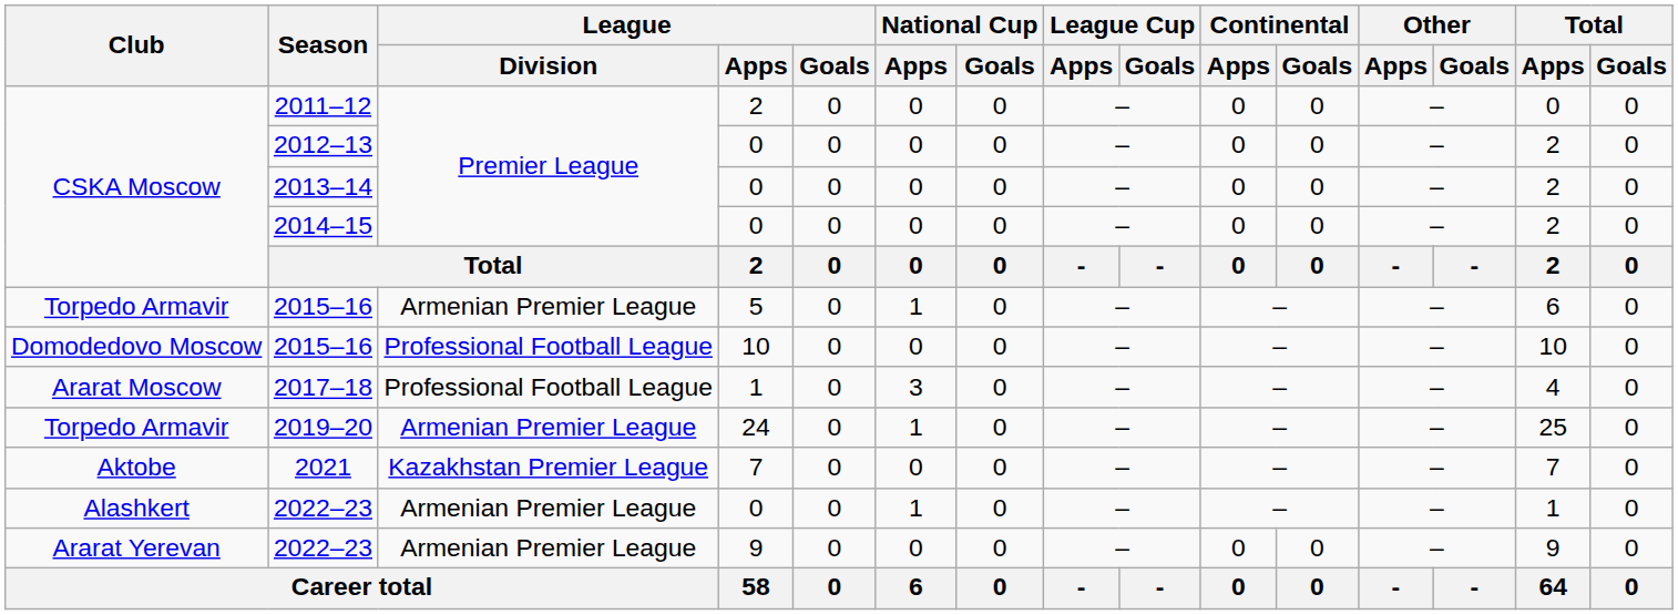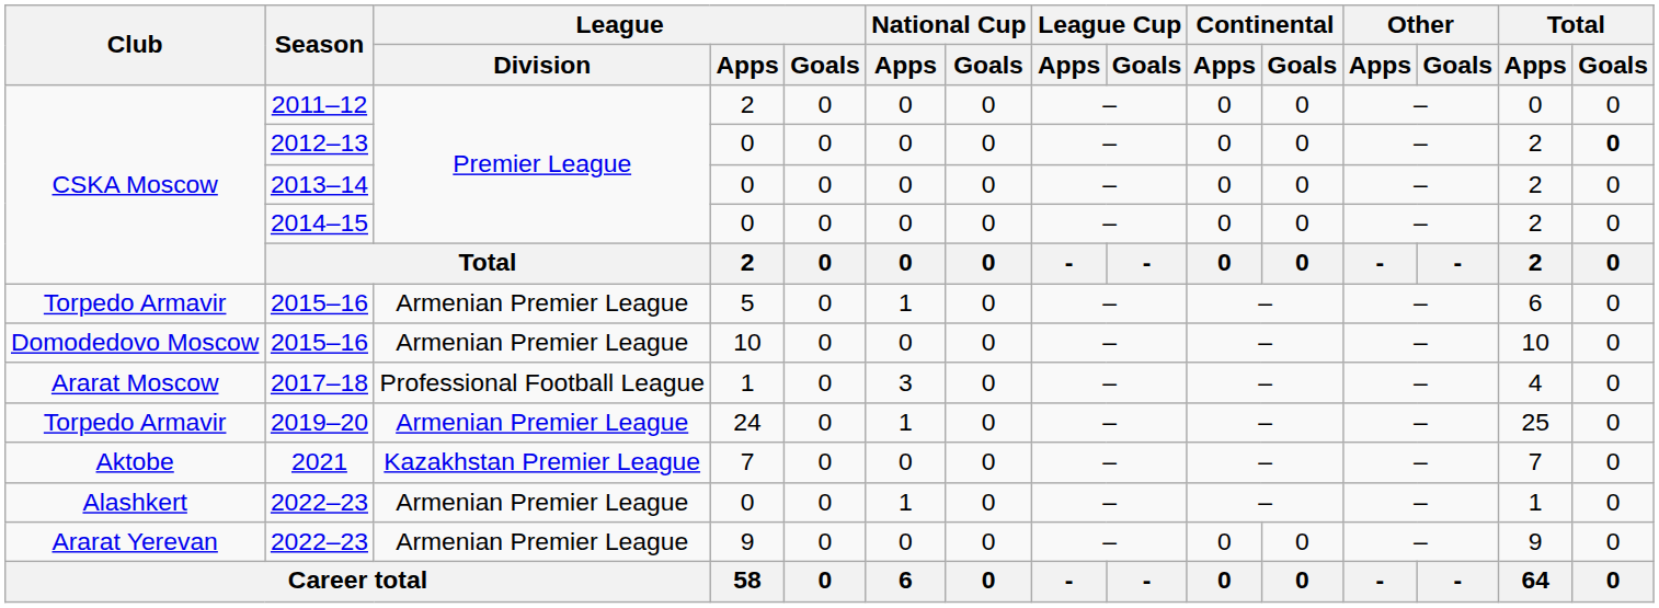2012–13 | Total / Goals: normal -> bold
2015–16 / 10 | League / Division: Professional Football League -> Armenian Premier League
